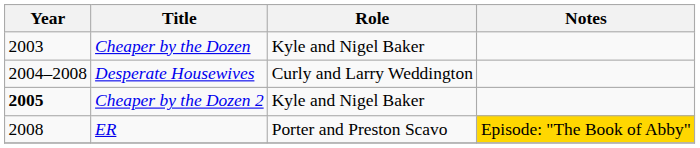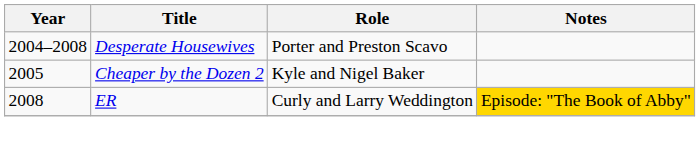- row: 2003 | Cheaper by the Dozen | Kyle and Nigel Baker
Desperate Housewives | Role: Curly and Larry Weddington -> Porter and Preston Scavo
Cheaper by the Dozen 2 | Year: bold -> normal
ER | Role: Porter and Preston Scavo -> Curly and Larry Weddington
